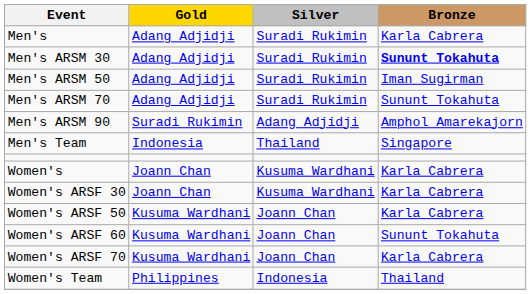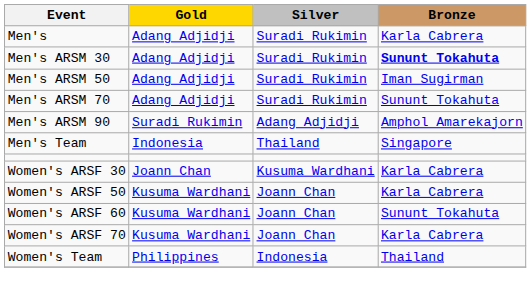- row: Women's | Joann Chan | Kusuma Wardhani | Karla Cabrera
